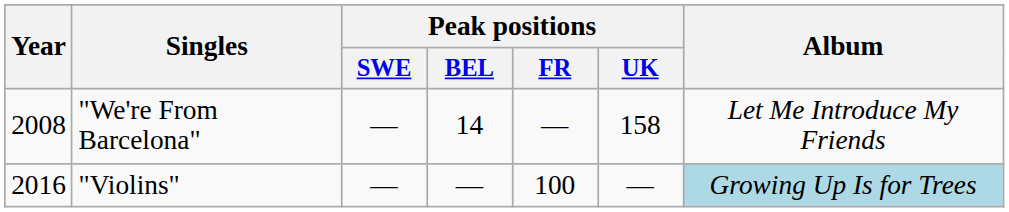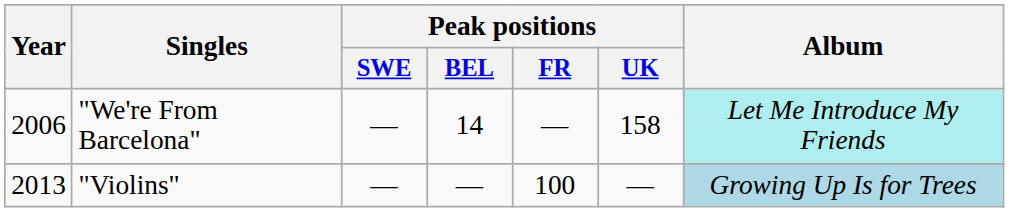"We're From Barcelona" | Year: 2008 -> 2006
"We're From Barcelona" | Album: no background -> paleturquoise background
"Violins" | Year: 2016 -> 2013
